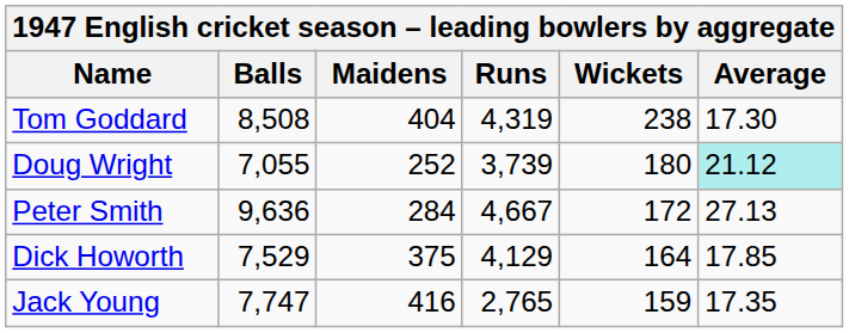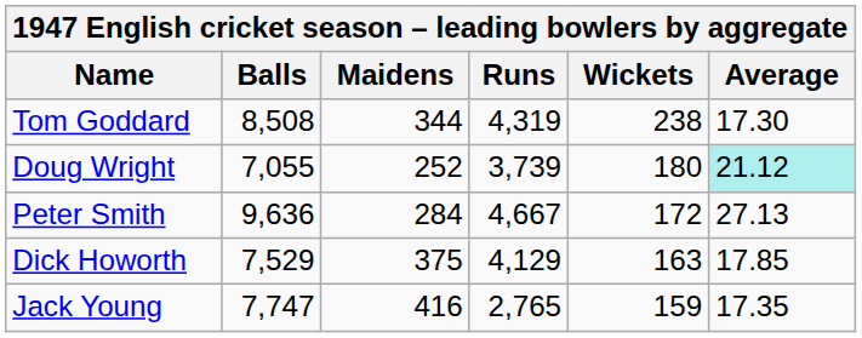Tom Goddard | Maidens: 404 -> 344
Dick Howorth | Wickets: 164 -> 163
